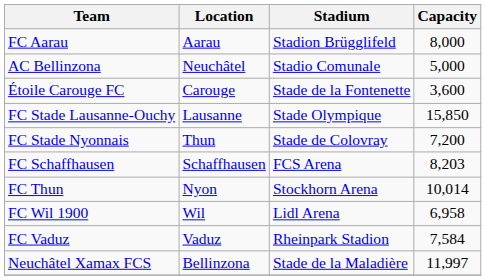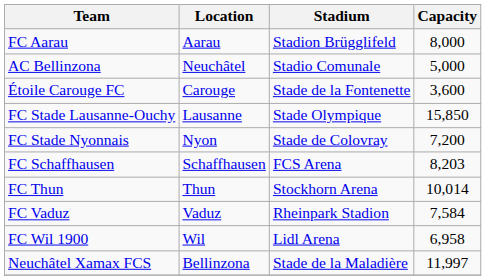FC Stade Nyonnais | Location: Thun -> Nyon
FC Thun | Location: Nyon -> Thun
rows swapped: FC Vaduz <-> FC Wil 1900
